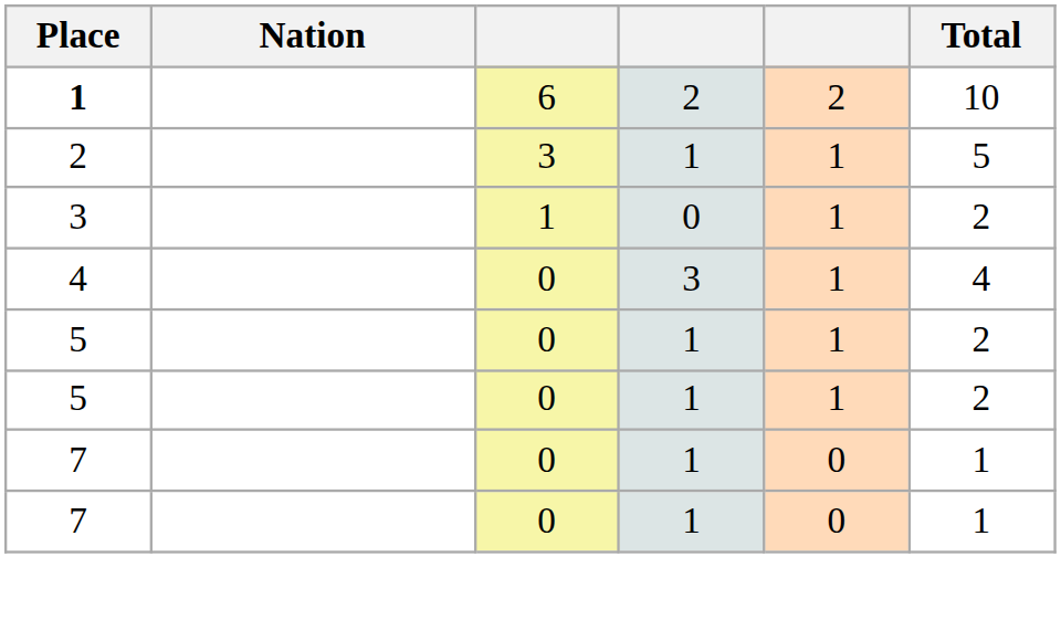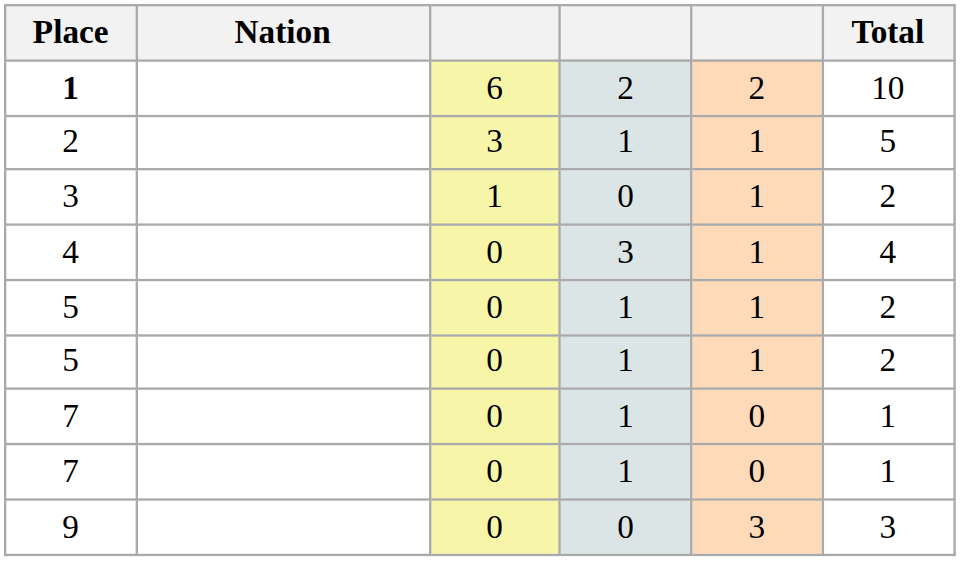+ row: 9 | 0 | 0 | 3 | 3
